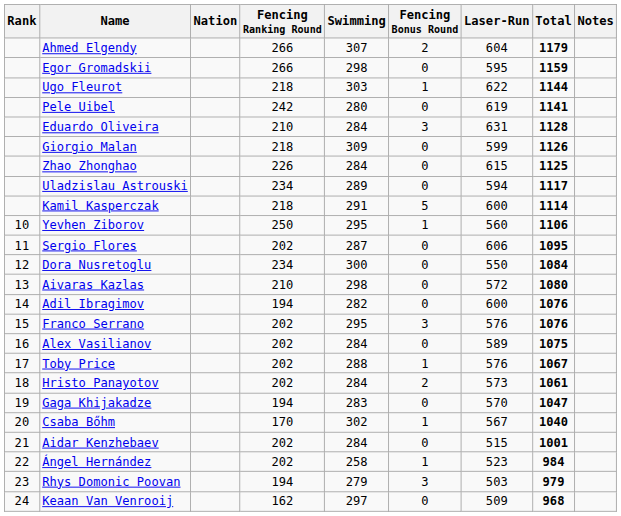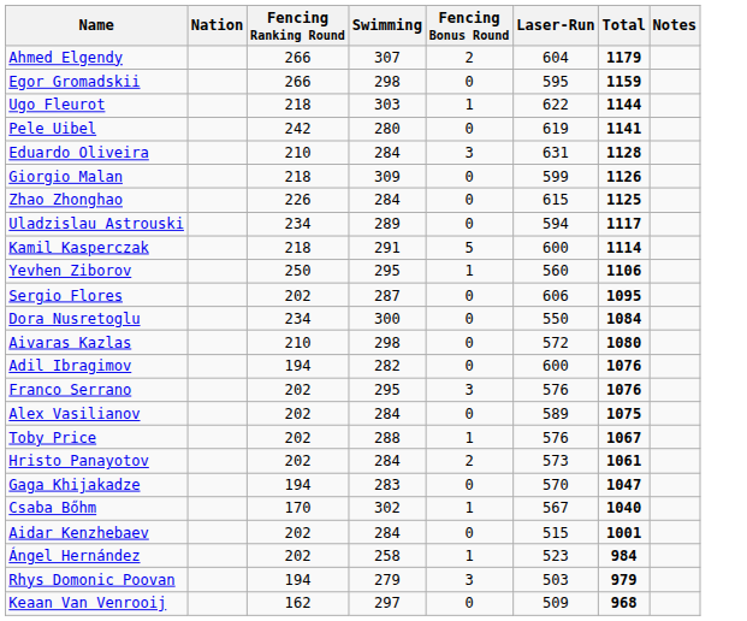- column: Rank | 10 | 11 | 12 | 13 | 14 | 15 | 16 | 17 | 18 | 19 | 20 | 21 | 22 | 23 | 24
